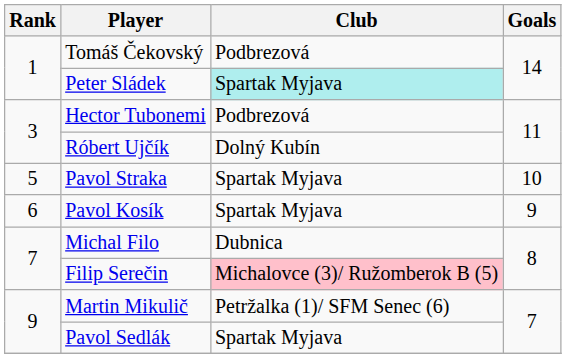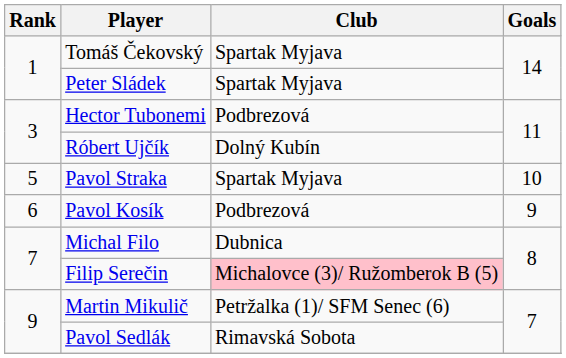Tomáš Čekovský | Club: Podbrezová -> Spartak Myjava
Peter Sládek | Club: paleturquoise background -> no background
Pavol Kosík | Club: Spartak Myjava -> Podbrezová
Pavol Sedlák | Club: Spartak Myjava -> Rimavská Sobota
